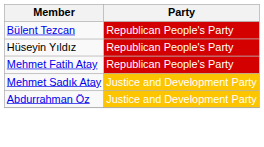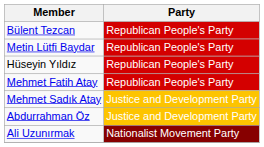+ row: Metin Lütfi Baydar | Republican People's Party
+ row: Ali Uzunırmak | Nationalist Movement Party
